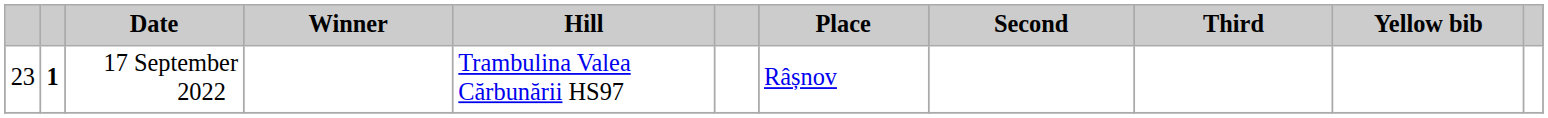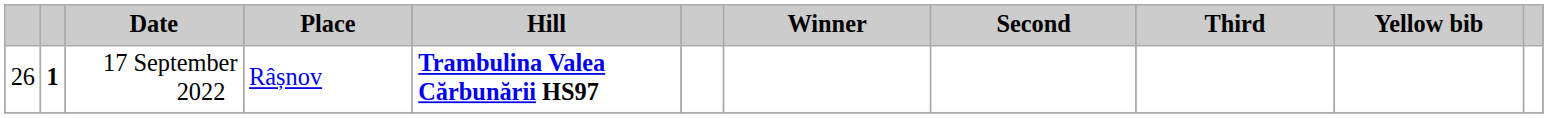columns swapped: Place <-> Winner
17 September 2022 | column 1: 23 -> 26
17 September 2022 | Hill: normal -> bold
